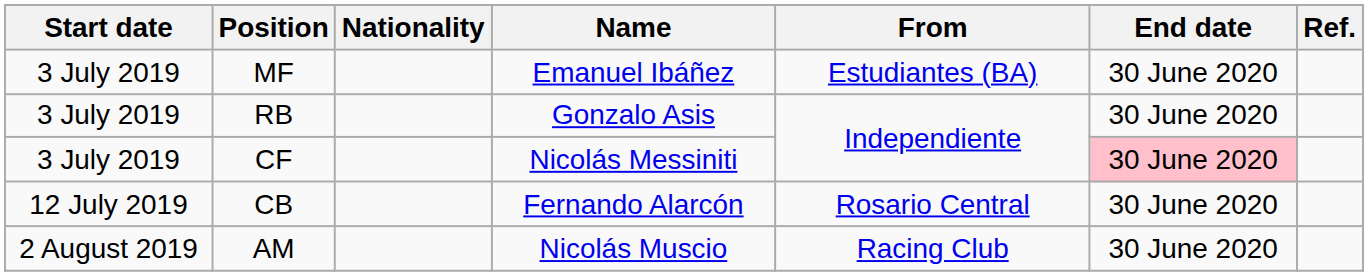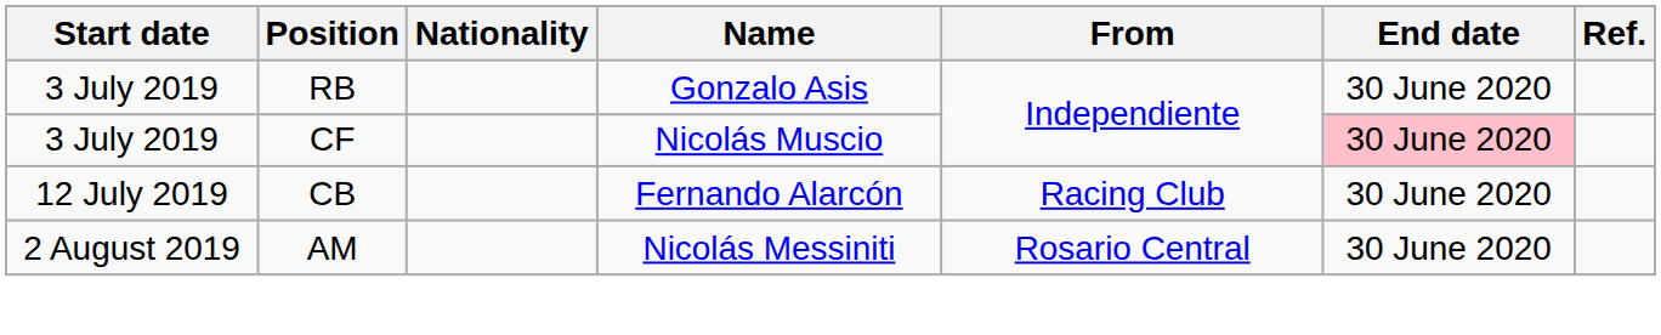- row: 3 July 2019 | MF | Emanuel Ibáñez | Estudiantes (BA) | 30 June 2020
CF | Name: Nicolás Messiniti -> Nicolás Muscio
CB | From: Rosario Central -> Racing Club
AM | Name: Nicolás Muscio -> Nicolás Messiniti
AM | From: Racing Club -> Rosario Central
